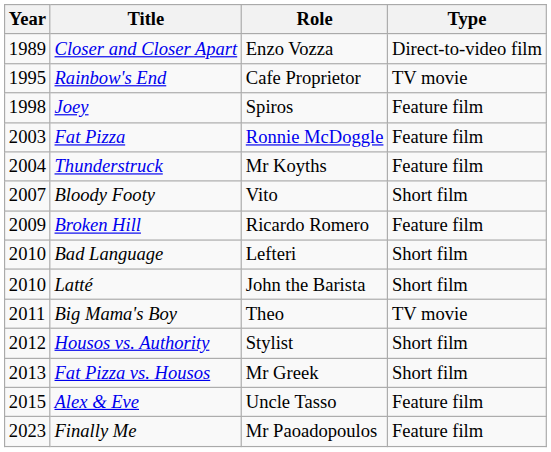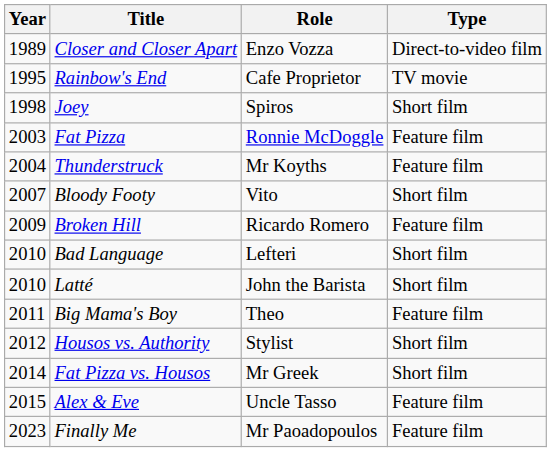Joey | Type: Feature film -> Short film
Big Mama's Boy | Type: TV movie -> Feature film
Fat Pizza vs. Housos | Year: 2013 -> 2014
